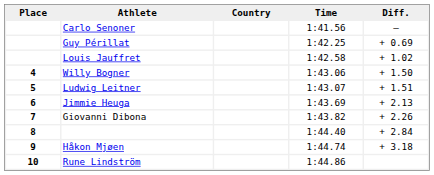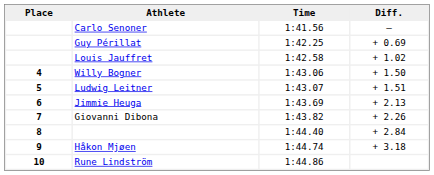- column: Country
